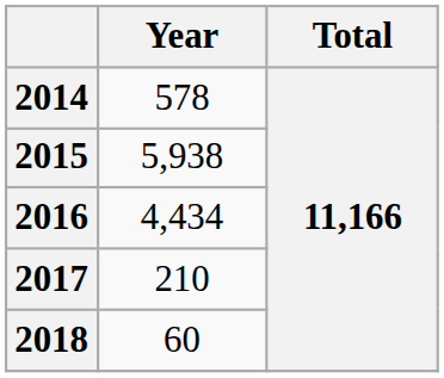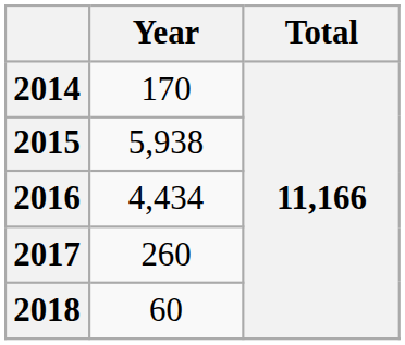2014 | Year: 578 -> 170
2017 | Year: 210 -> 260
